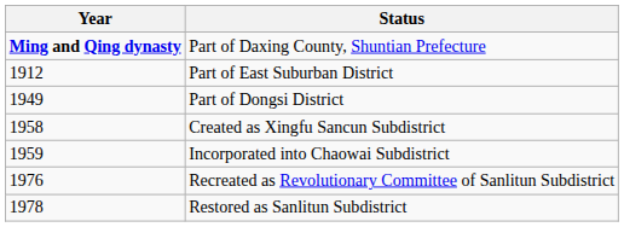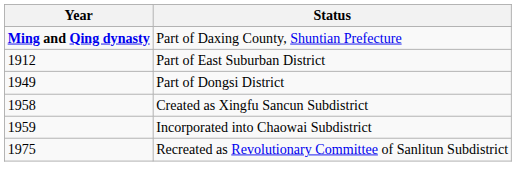Recreated as Revolutionary Committee of Sanlitun Subdistrict | Year: 1976 -> 1975
- row: 1978 | Restored as Sanlitun Subdistrict
